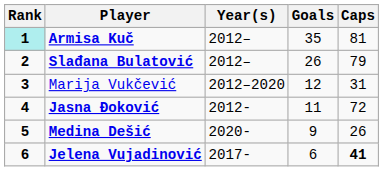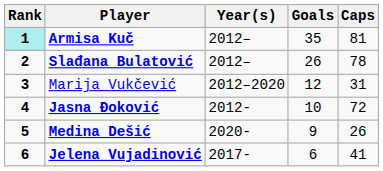Slađana Bulatović | Caps: 79 -> 78
Jasna Đoković | Goals: 11 -> 10
Jelena Vujadinović | Caps: bold -> normal
